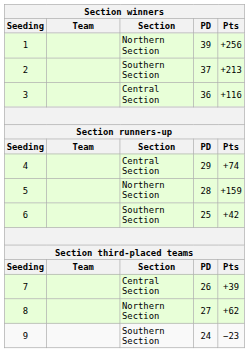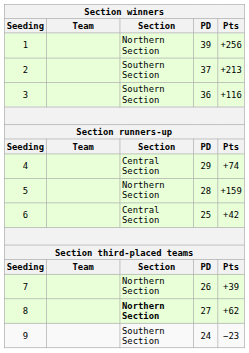3 | Section: Central Section -> Southern Section
6 | Section: Southern Section -> Central Section
7 | Section: Central Section -> Northern Section
8 | Section: normal -> bold
